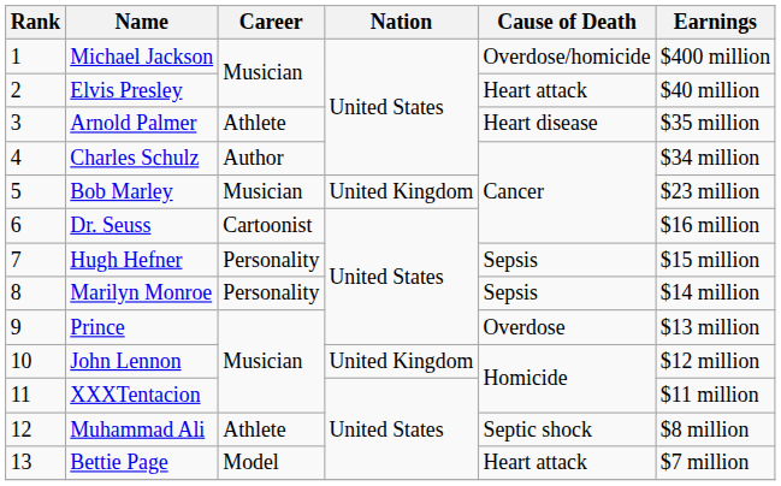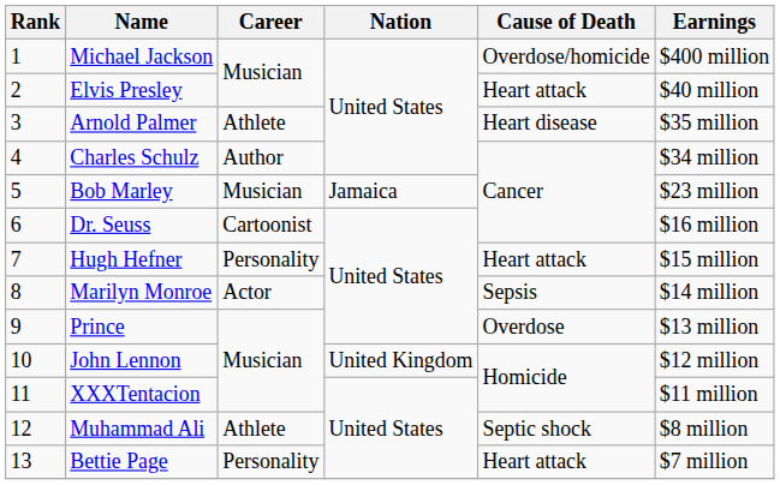Bob Marley | Nation: United Kingdom -> Jamaica
Hugh Hefner | Cause of Death: Sepsis -> Heart attack
Marilyn Monroe | Career: Personality -> Actor
Bettie Page | Career: Model -> Personality
